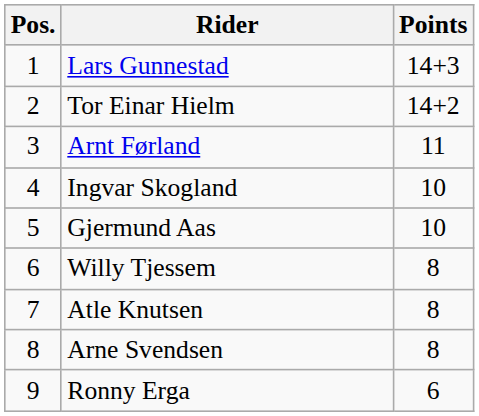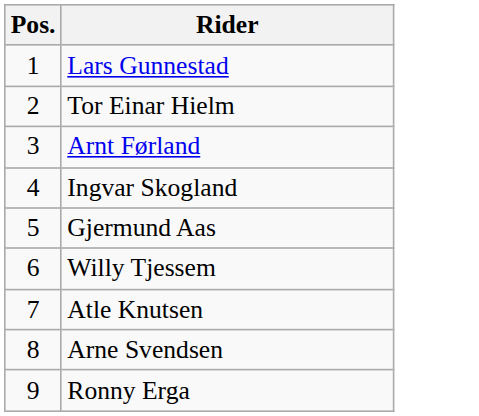- column: Points | 14+3 | 14+2 | 11 | 10 | 10 | 8 | 8 | 8 | 6
